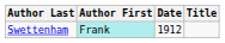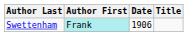Swettenham | Date: 1912 -> 1906
